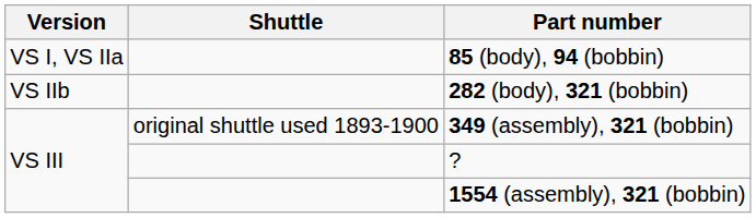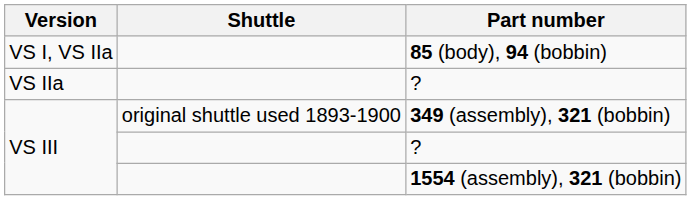+ row: VS IIa | ?
- row: VS IIb | 282 (body), 321 (bobbin)
